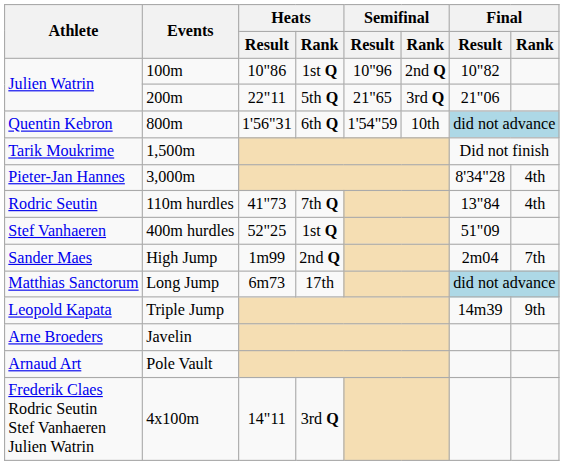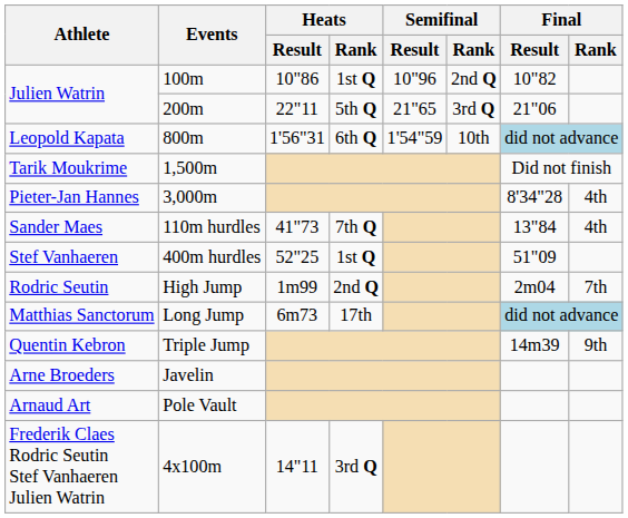800m | Athlete: Quentin Kebron -> Leopold Kapata
110m hurdles | Athlete: Rodric Seutin -> Sander Maes
High Jump | Athlete: Sander Maes -> Rodric Seutin
Triple Jump | Athlete: Leopold Kapata -> Quentin Kebron
